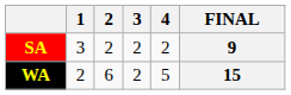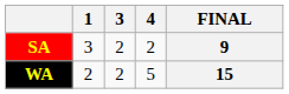- column: 2 | 2 | 6
